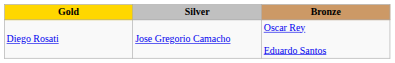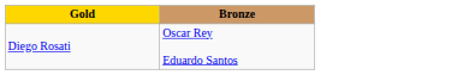- column: Silver | Jose Gregorio Camacho
